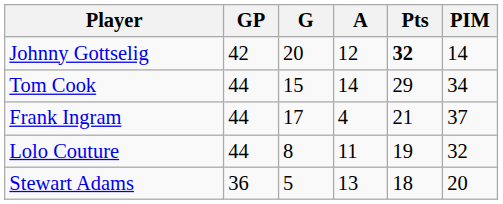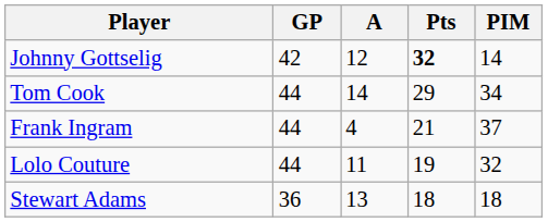- column: G | 20 | 15 | 17 | 8 | 5
Stewart Adams | PIM: 20 -> 18
